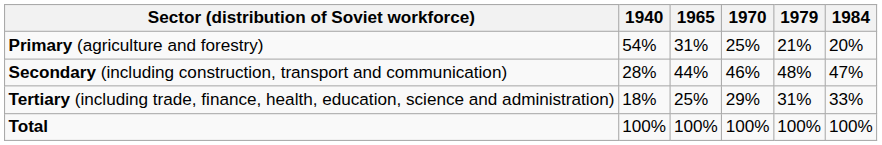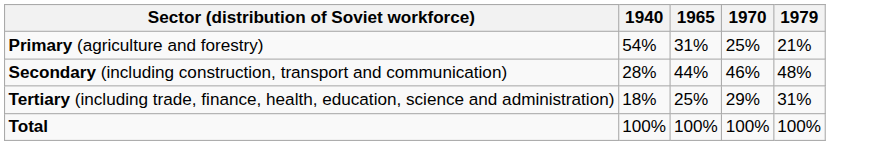- column: 1984 | 20% | 47% | 33% | 100%
